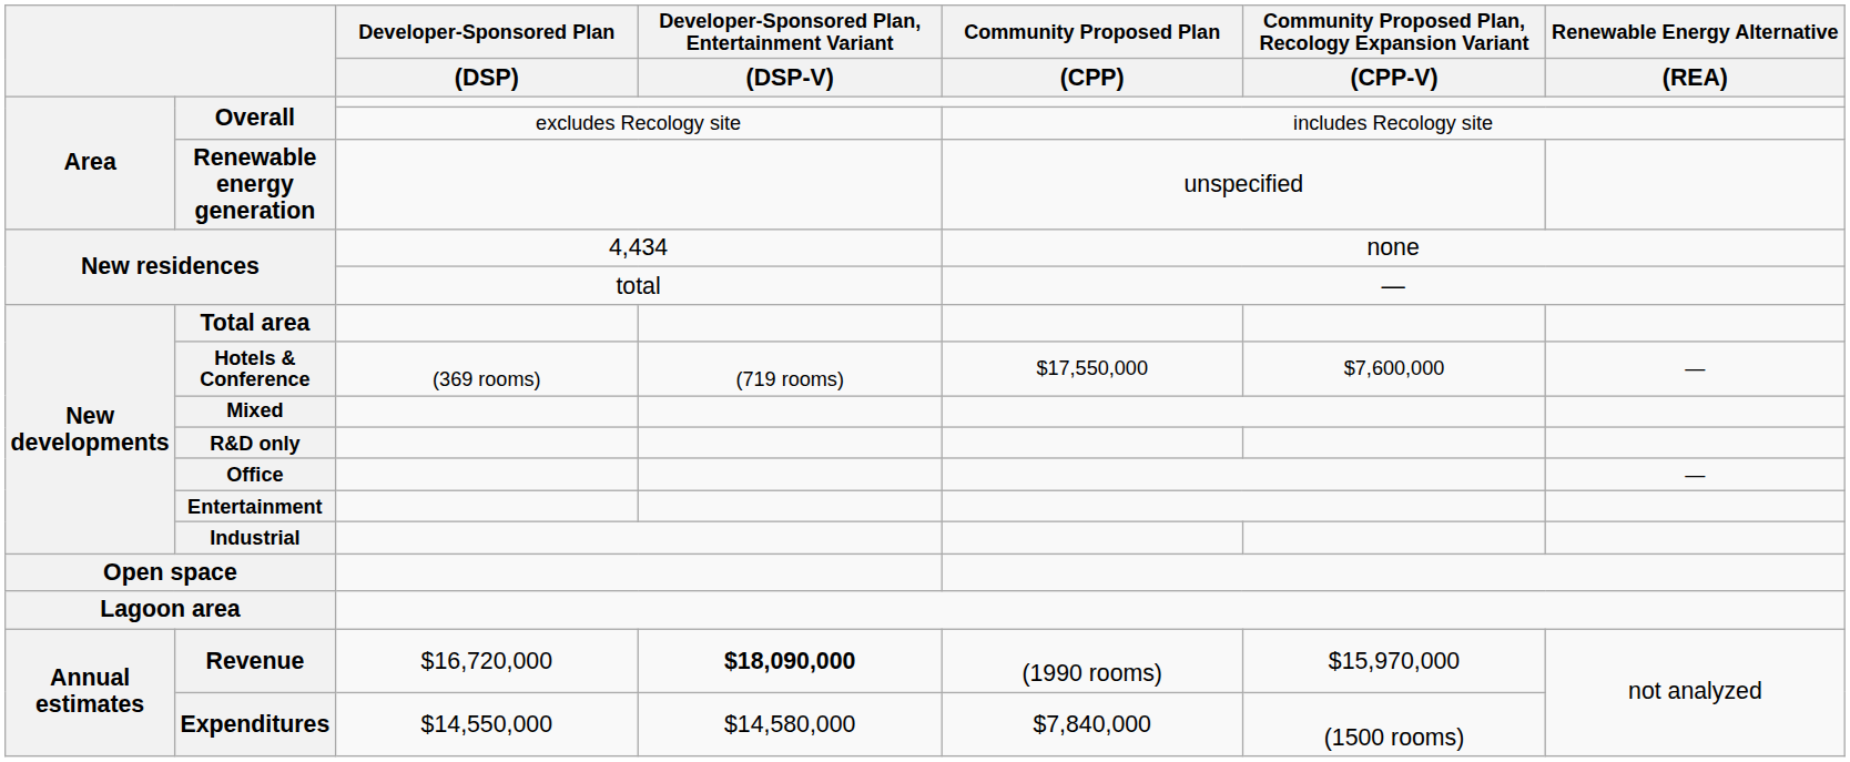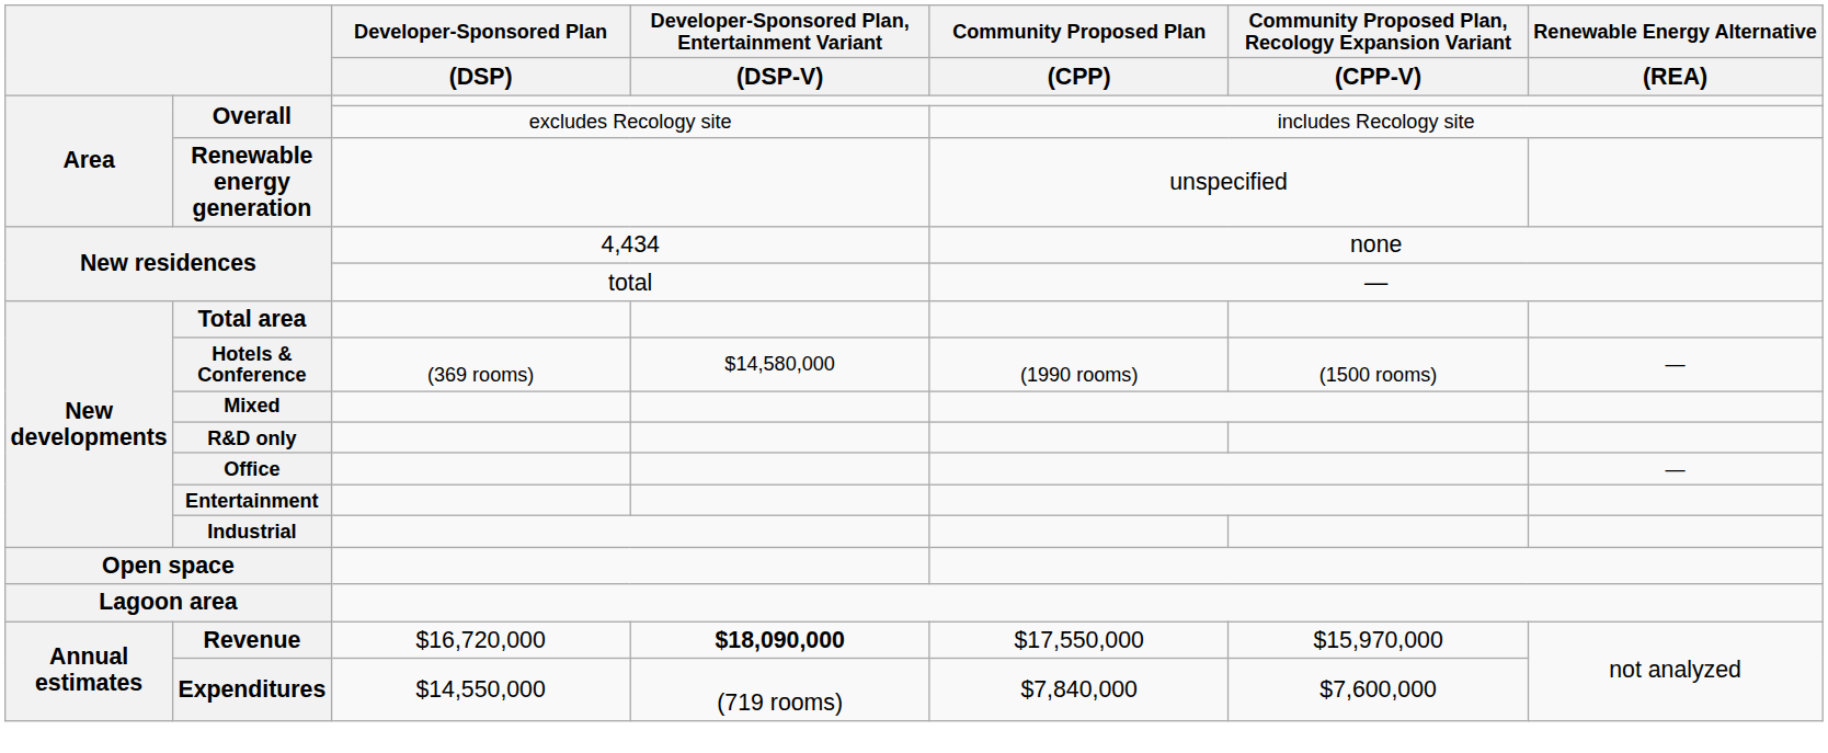Hotels & Conference | Developer-Sponsored Plan, Entertainment Variant / (DSP-V): (719 rooms) -> $14,580,000
Hotels & Conference | Community Proposed Plan / (CPP): $17,550,000 -> (1990 rooms)
Hotels & Conference | column 6: $7,600,000 -> (1500 rooms)
Revenue | Community Proposed Plan / (CPP): (1990 rooms) -> $17,550,000
Expenditures | Developer-Sponsored Plan, Entertainment Variant / (DSP-V): $14,580,000 -> (719 rooms)
Expenditures | column 6: (1500 rooms) -> $7,600,000
